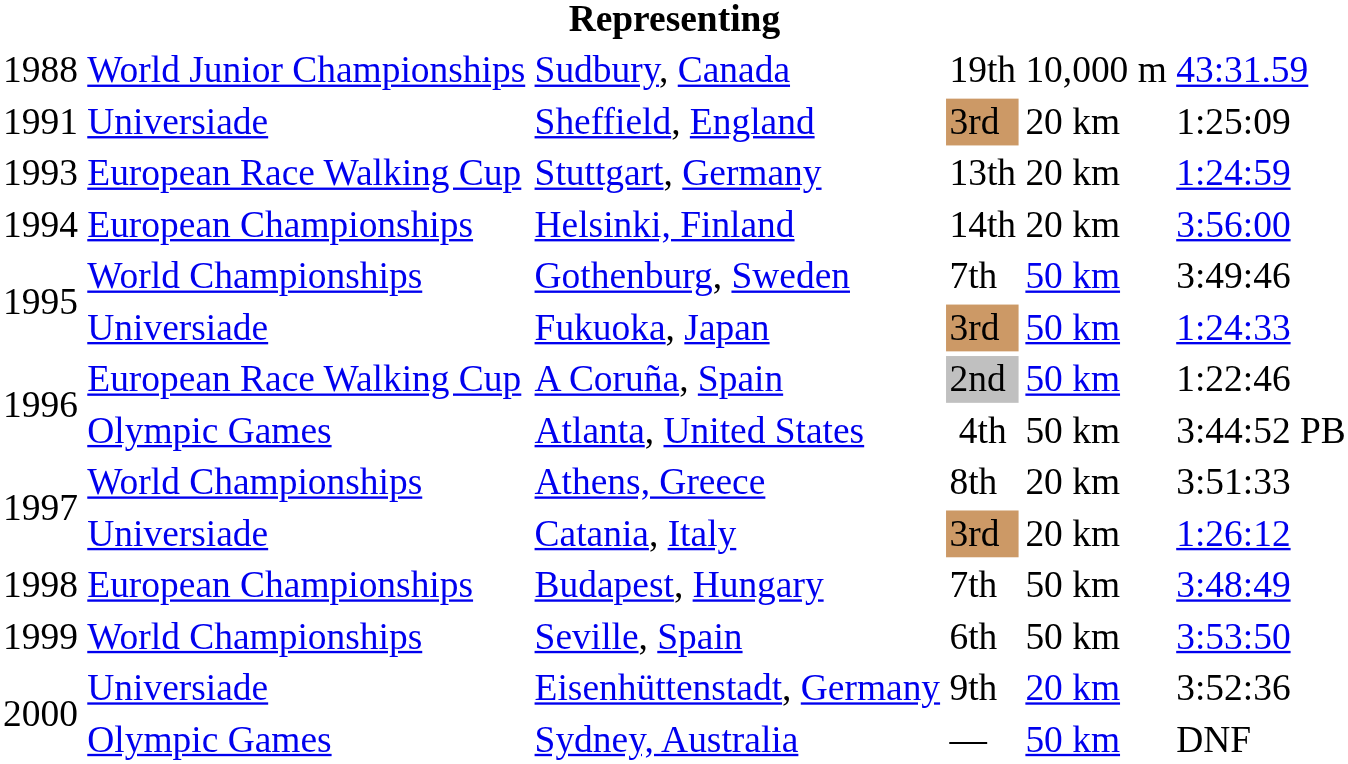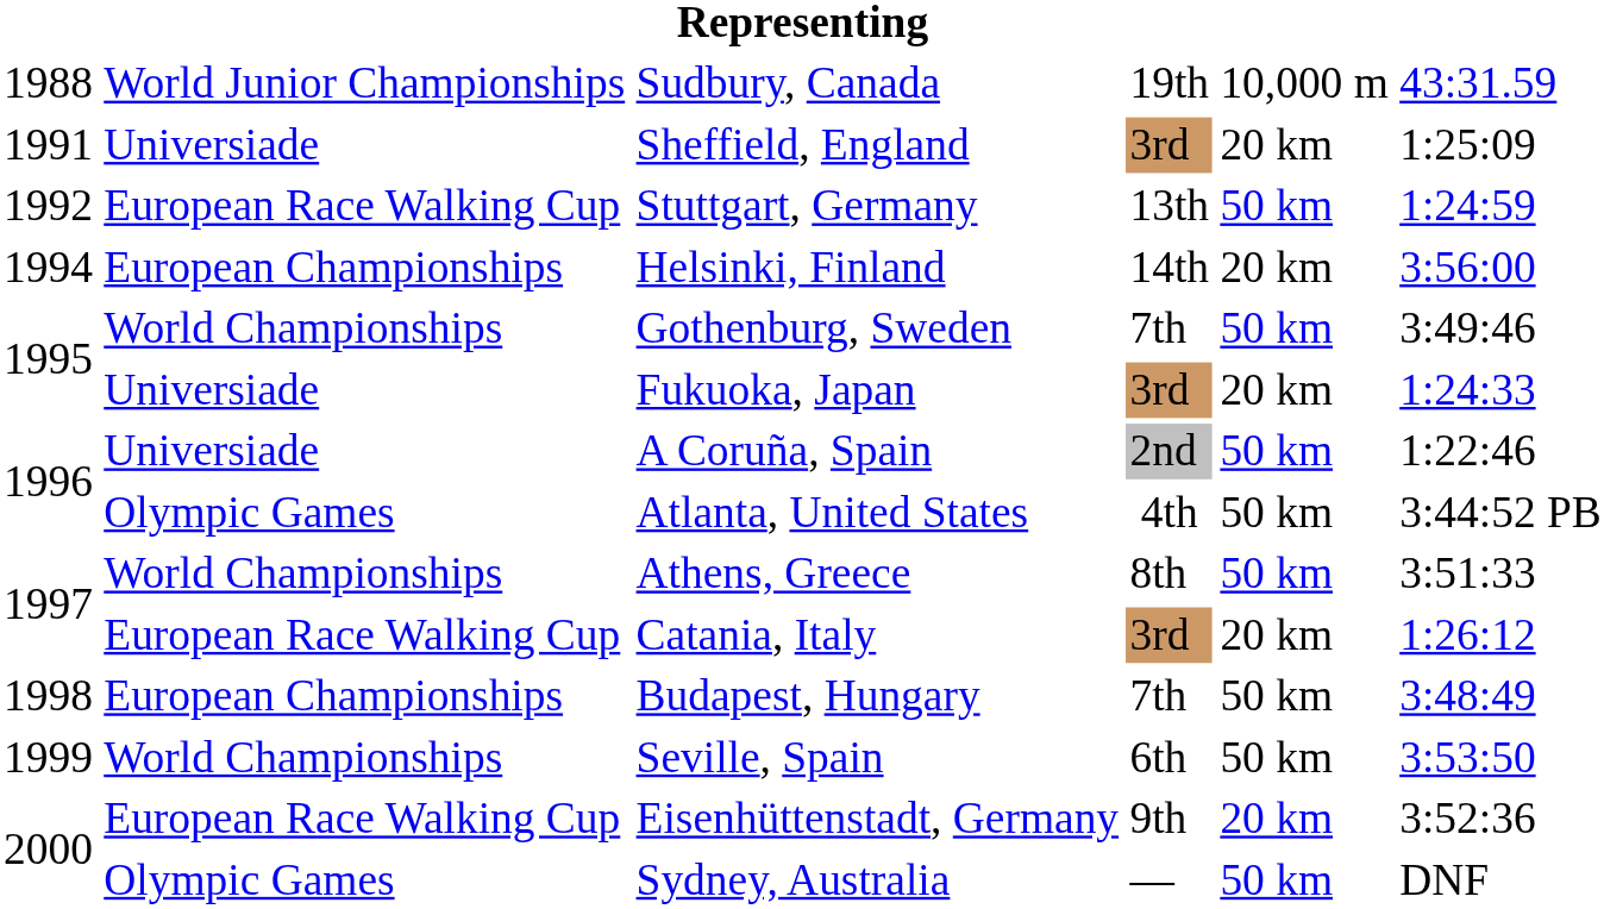Stuttgart, Germany | column 1: 1993 -> 1992
Stuttgart, Germany | column 5: 20 km -> 50 km
Fukuoka, Japan | column 5: 50 km -> 20 km
A Coruña, Spain | column 2: European Race Walking Cup -> Universiade
Athens, Greece | column 5: 20 km -> 50 km
Catania, Italy | column 2: Universiade -> European Race Walking Cup
Eisenhüttenstadt, Germany | column 2: Universiade -> European Race Walking Cup
